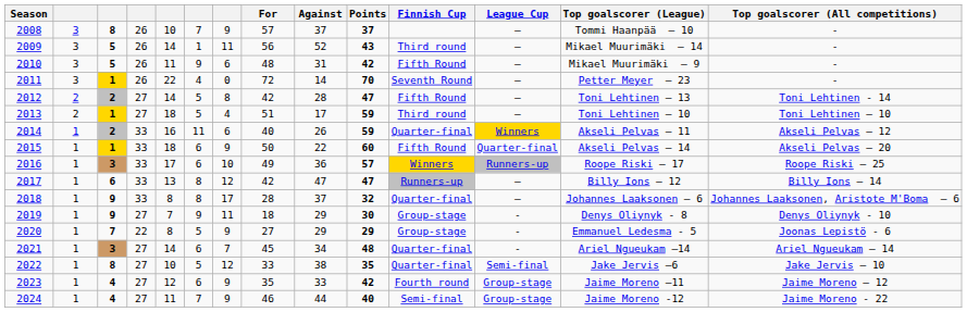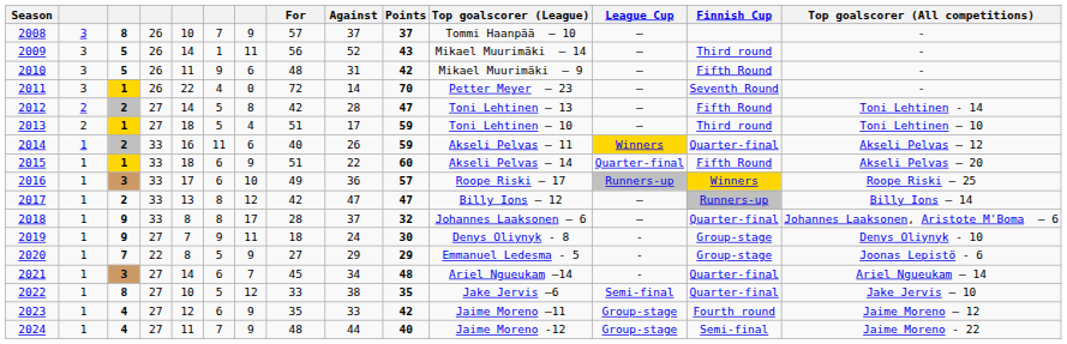columns swapped: Finnish Cup <-> Top goalscorer (League)
2015 | For: 50 -> 51
2017 | column 3: 6 -> 2
2019 | Against: 29 -> 24
2024 | For: 46 -> 48
